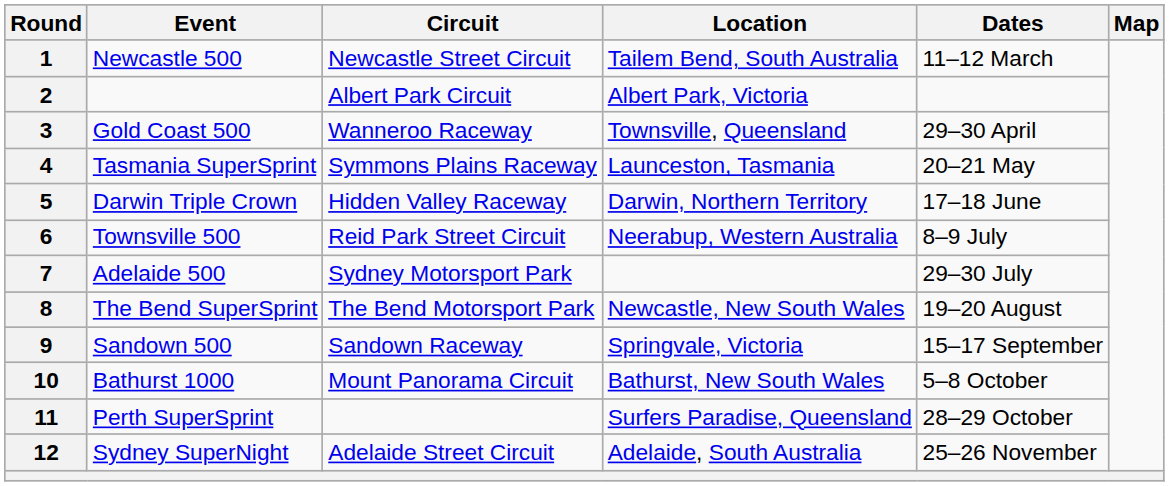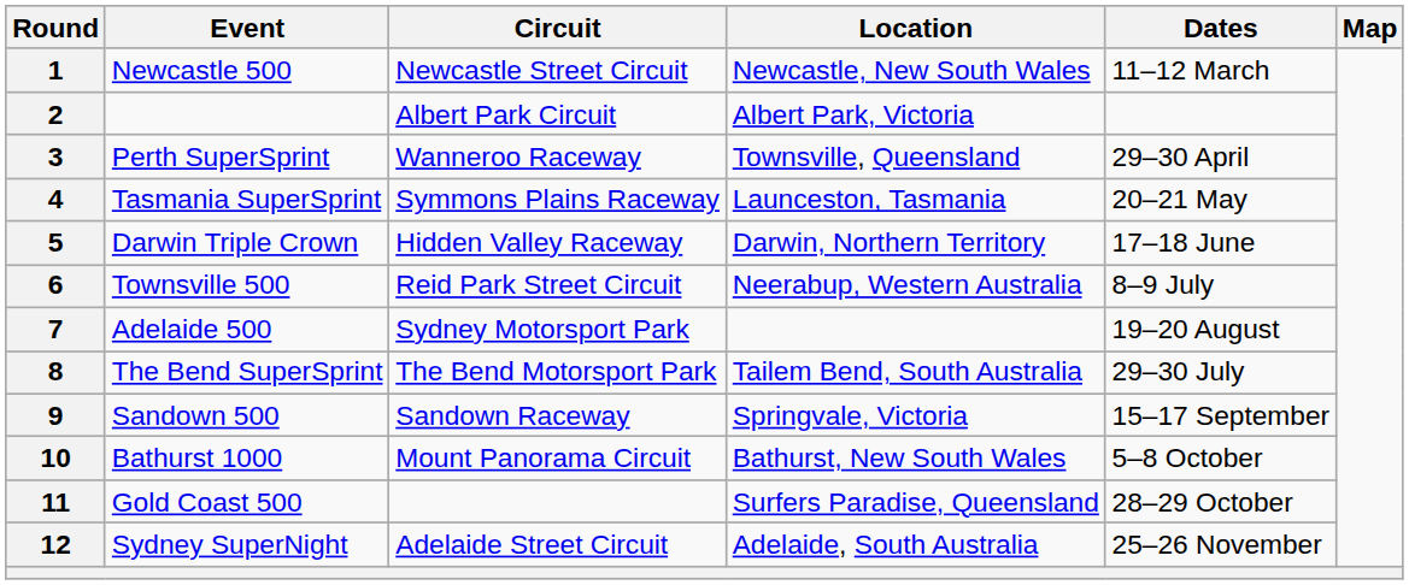1 | Location: Tailem Bend, South Australia -> Newcastle, New South Wales
3 | Event: Gold Coast 500 -> Perth SuperSprint
7 | Dates: 29–30 July -> 19–20 August
8 | Location: Newcastle, New South Wales -> Tailem Bend, South Australia
8 | Dates: 19–20 August -> 29–30 July
11 | Event: Perth SuperSprint -> Gold Coast 500
